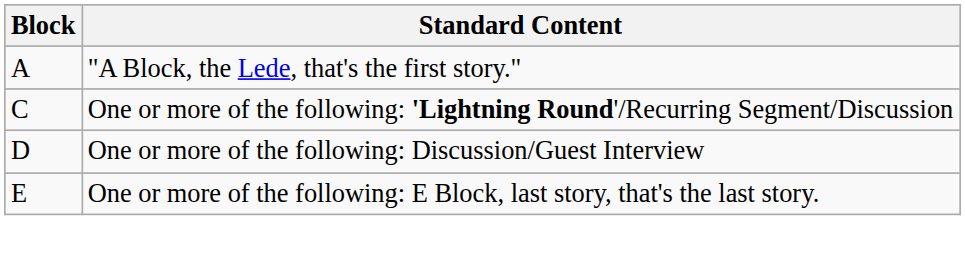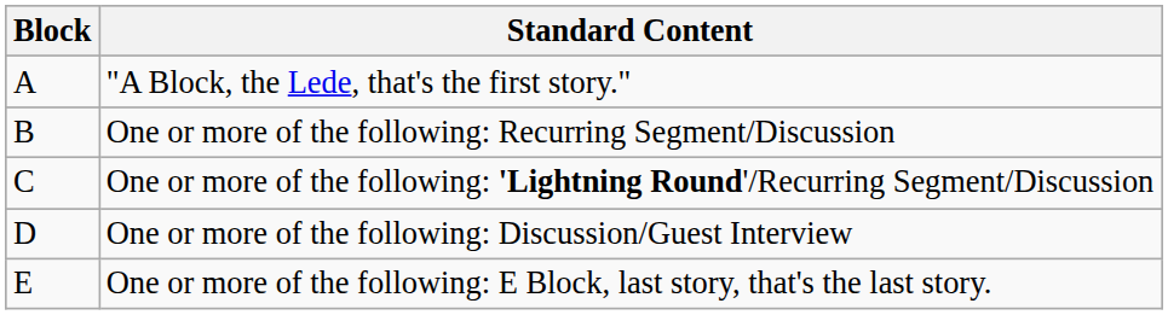+ row: B | One or more of the following: Recurring Segment/Discussion
